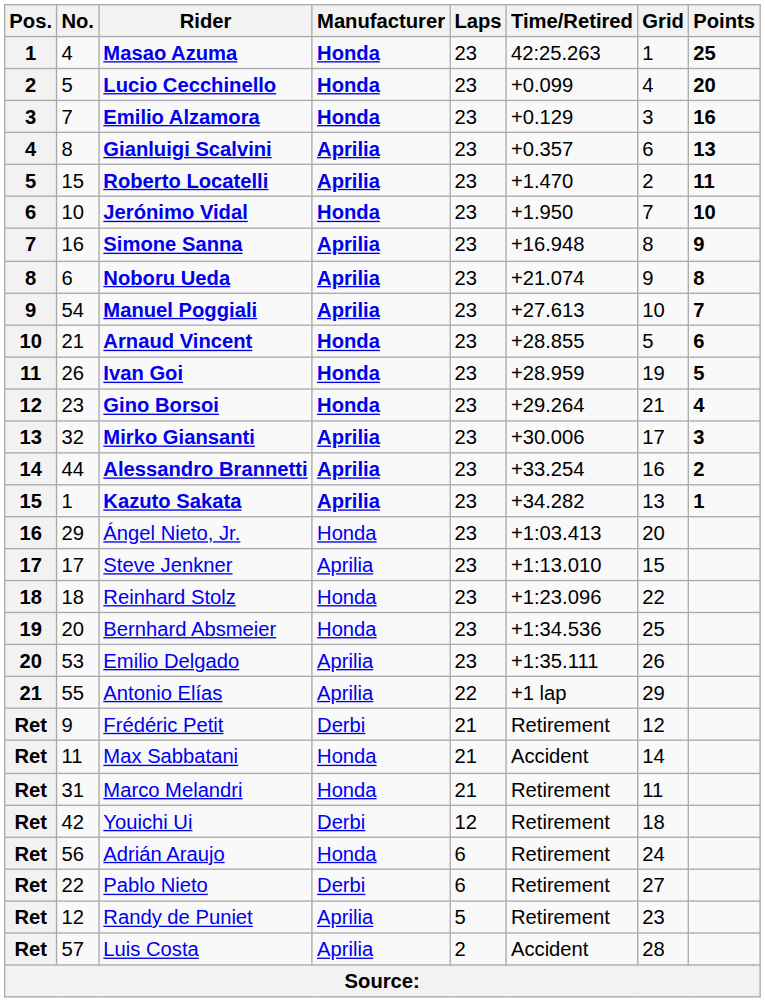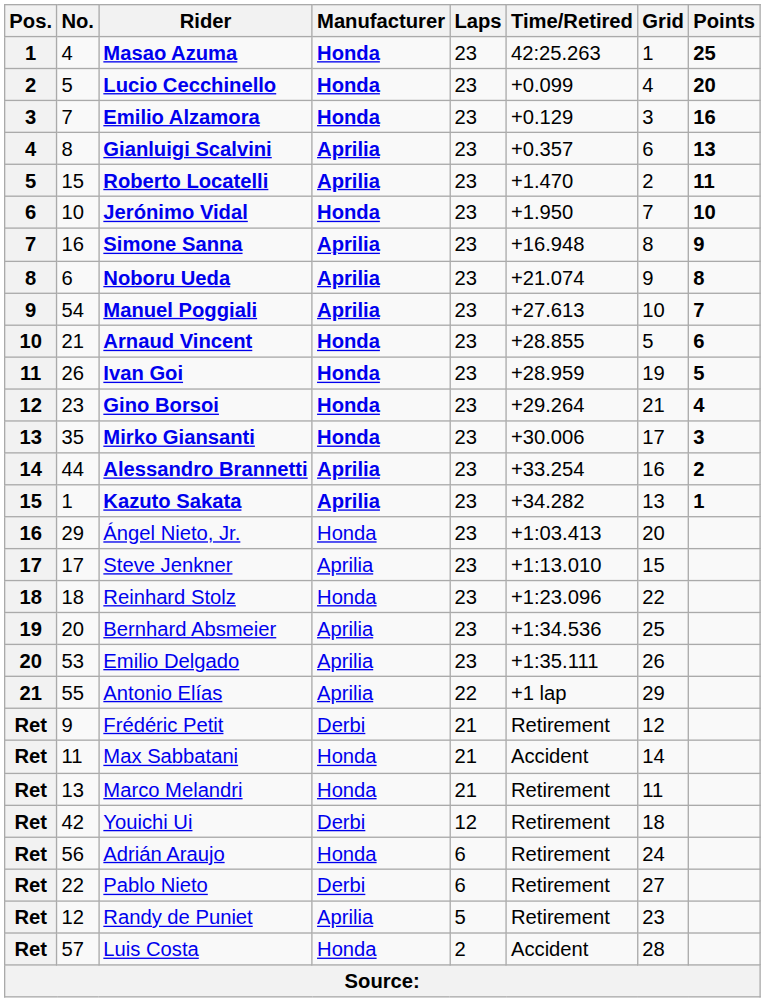Mirko Giansanti | No.: 32 -> 35
Mirko Giansanti | Manufacturer: Aprilia -> Honda
Bernhard Absmeier | Manufacturer: Honda -> Aprilia
Marco Melandri | No.: 31 -> 13
Luis Costa | Manufacturer: Aprilia -> Honda
